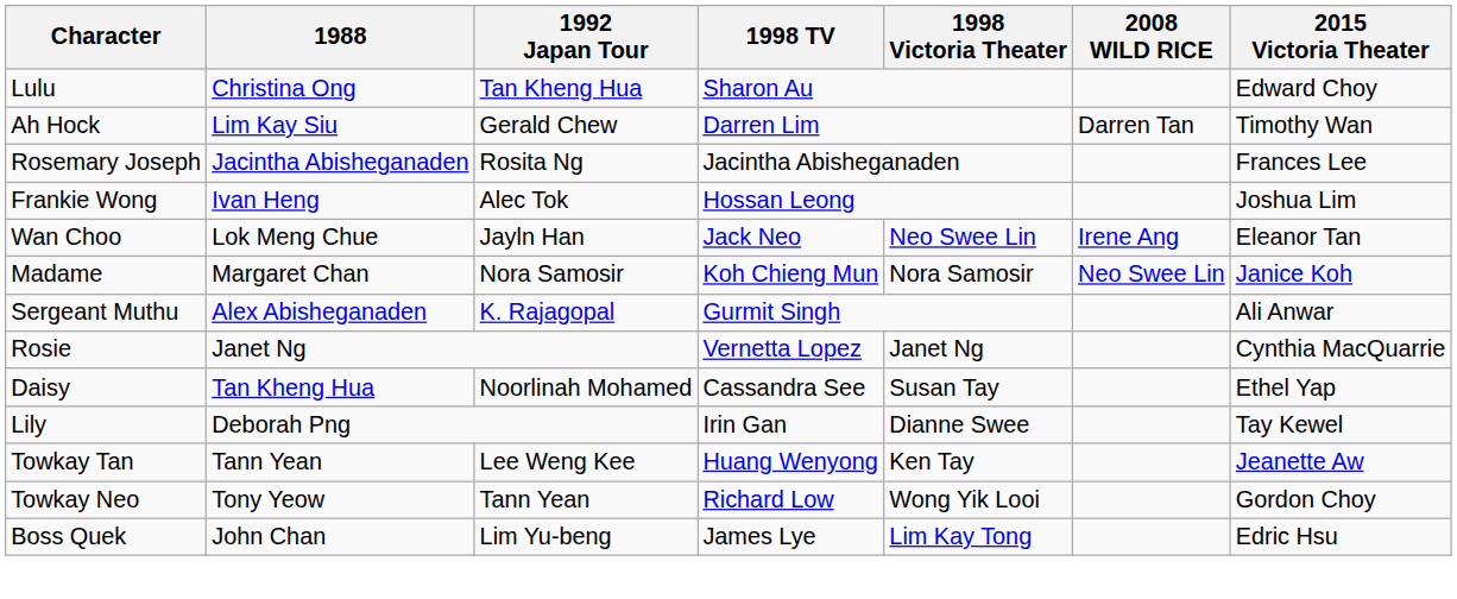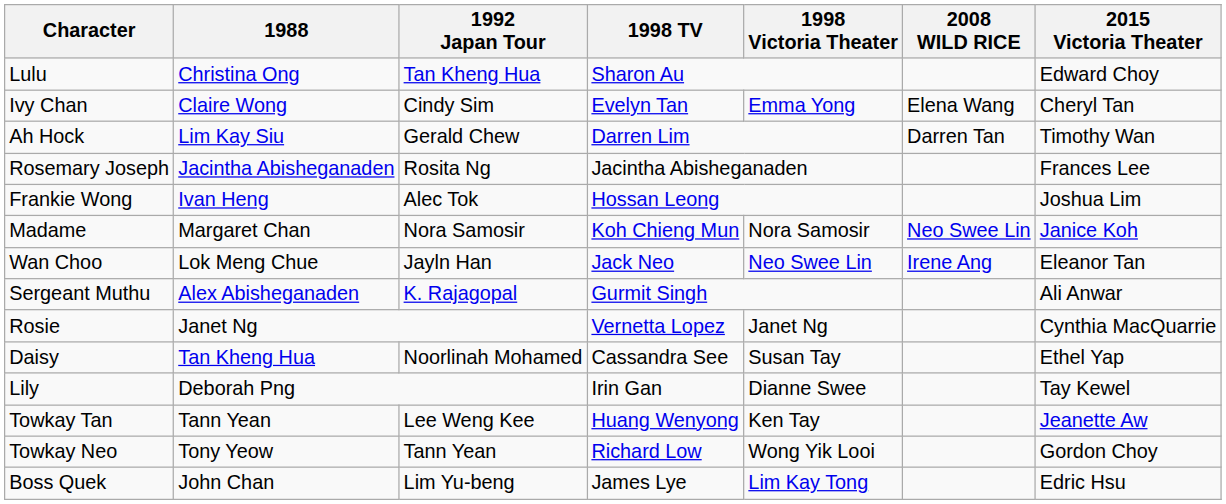+ row: Ivy Chan | Claire Wong | Cindy Sim | Evelyn Tan | Emma Yong | Elena Wang | Cheryl Tan
rows swapped: Madame <-> Wan Choo
